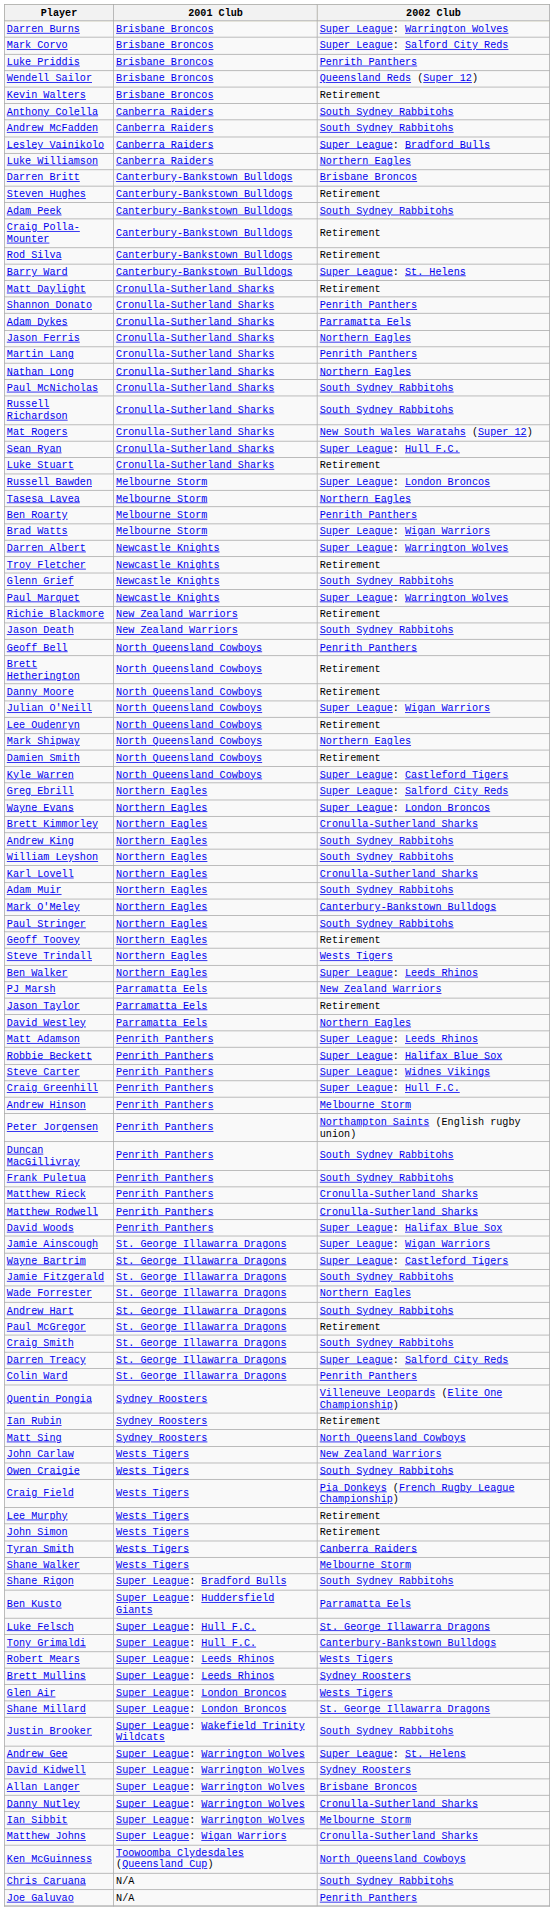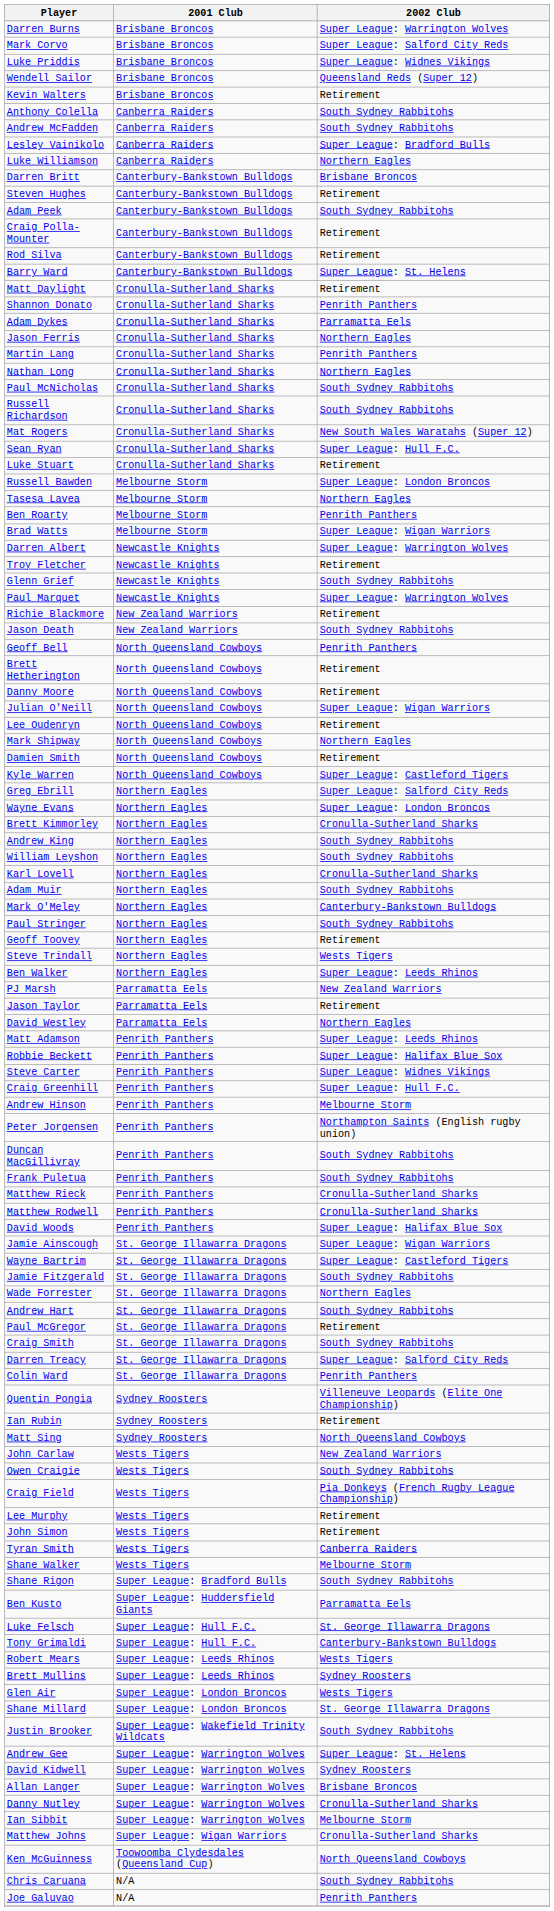Luke Priddis | 2002 Club: Penrith Panthers -> Super League: Widnes Vikings
